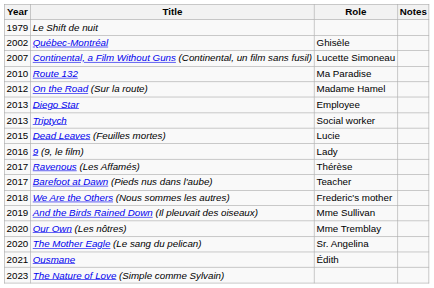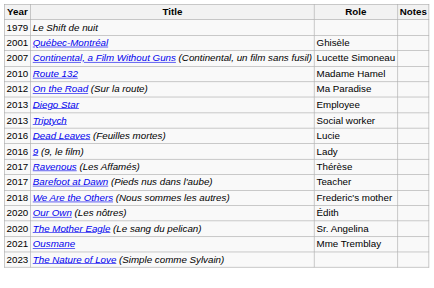Québec-Montréal | Year: 2002 -> 2001
Route 132 | Role: Ma Paradise -> Madame Hamel
On the Road (Sur la route) | Role: Madame Hamel -> Ma Paradise
Dead Leaves (Feuilles mortes) | Year: 2015 -> 2016
- row: 2019 | And the Birds Rained Down (Il pleuvait des oiseaux) | Mme Sullivan
Our Own (Les nôtres) | Role: Mme Tremblay -> Édith
Ousmane | Role: Édith -> Mme Tremblay
